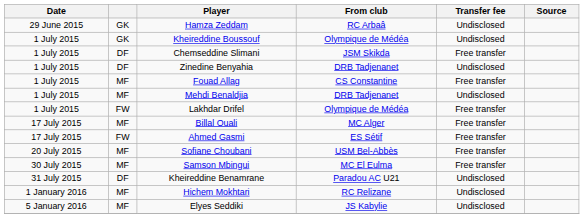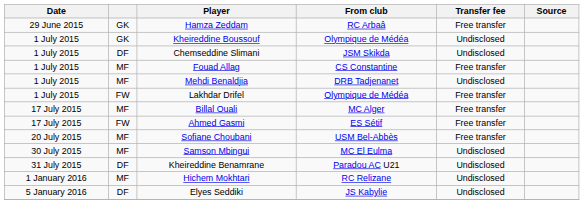Hamza Zeddam | Transfer fee: Undisclosed -> Free transfer
Chemseddine Slimani | Transfer fee: Free transfer -> Undisclosed
- row: 1 July 2015 | DF | Zinedine Benyahia | DRB Tadjenanet | Undisclosed
Samson Mbingui | Transfer fee: Free transfer -> Undisclosed
Elyes Seddiki | column 2: MF -> DF
